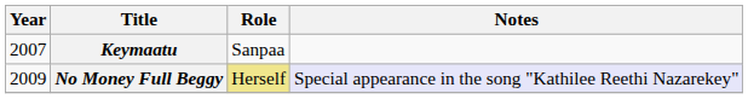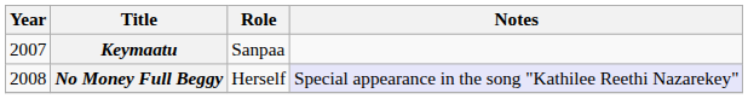No Money Full Beggy | Year: 2009 -> 2008
No Money Full Beggy | Role: khaki background -> no background
